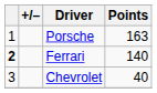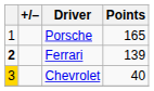Porsche | Points: 163 -> 165
Ferrari | Points: 140 -> 139
Chevrolet | column 1: no background -> gold background
